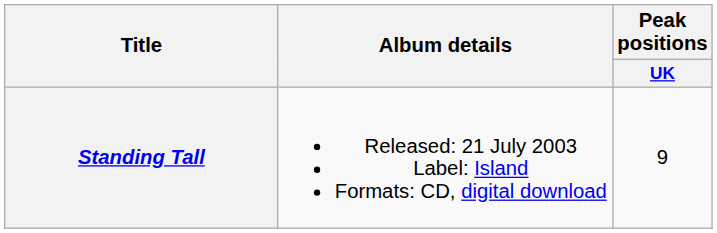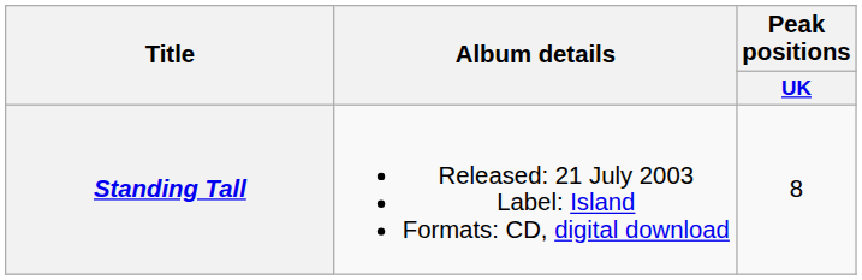Standing Tall | Peak positions / UK: 9 -> 8
